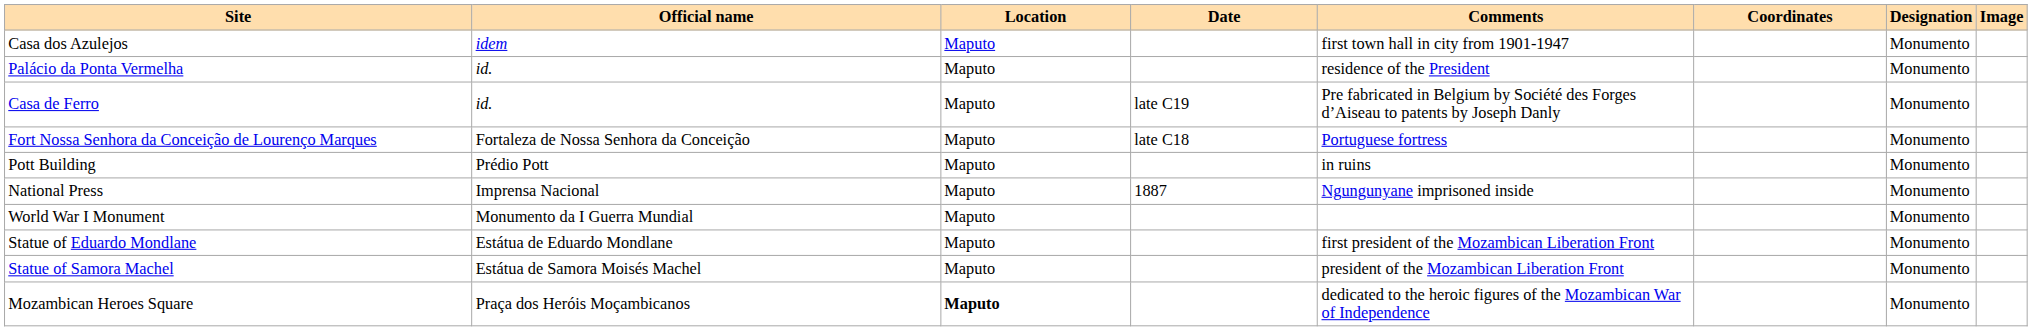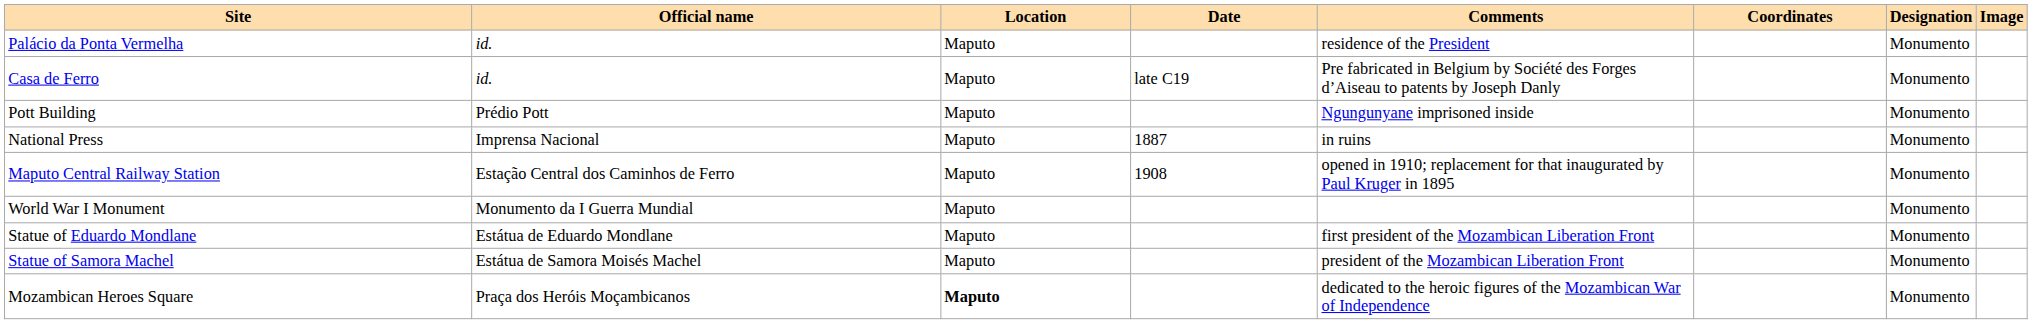- row: Casa dos Azulejos | idem | Maputo | first town hall in city from 1901-1947 | Monumento
- row: Fort Nossa Senhora da Conceição de Lourenço Marques | Fortaleza de Nossa Senhora da Conceição | Maputo | late C18 | Portuguese fortress | Monumento
Pott Building | Comments: in ruins -> Ngungunyane imprisoned inside
National Press | Comments: Ngungunyane imprisoned inside -> in ruins
+ row: Maputo Central Railway Station | Estação Central dos Caminhos de Ferro | Maputo | 1908 | opened in 1910; replacement for that inaugurated by Paul Kruger in 1895 | Monumento
